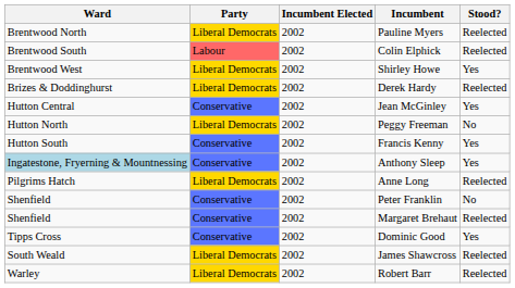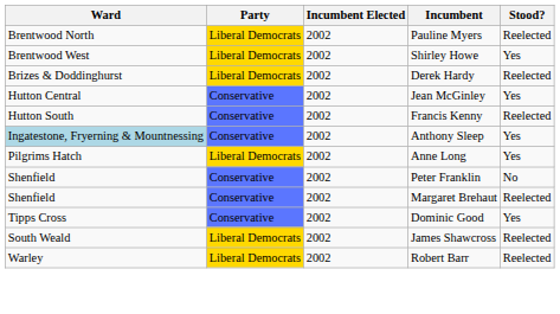- row: Brentwood South | Labour | 2002 | Colin Elphick | Reelected
- row: Hutton North | Liberal Democrats | 2002 | Peggy Freeman | No
Francis Kenny | Stood?: Yes -> Reelected
Anne Long | Stood?: Reelected -> Yes
